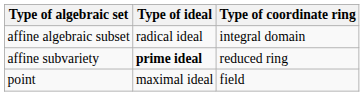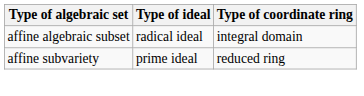affine subvariety | Type of ideal: bold -> normal
- row: point | maximal ideal | field
